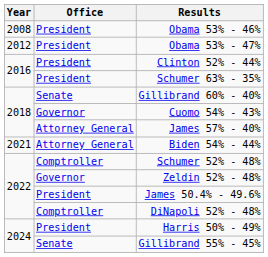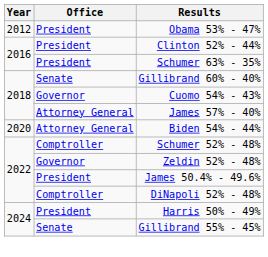- row: 2008 | President | Obama 53% - 46%
Biden 54% - 44% | Year: 2021 -> 2020
